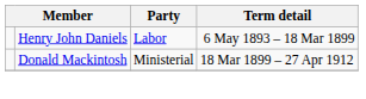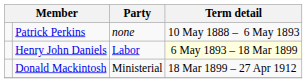+ row: Patrick Perkins | none | 10 May 1888 – 6 May 1893
Henry John Daniels | Term detail: no background -> lightyellow background
